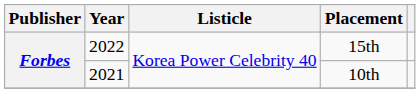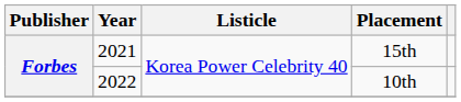15th | Year: 2022 -> 2021
10th | Year: 2021 -> 2022
